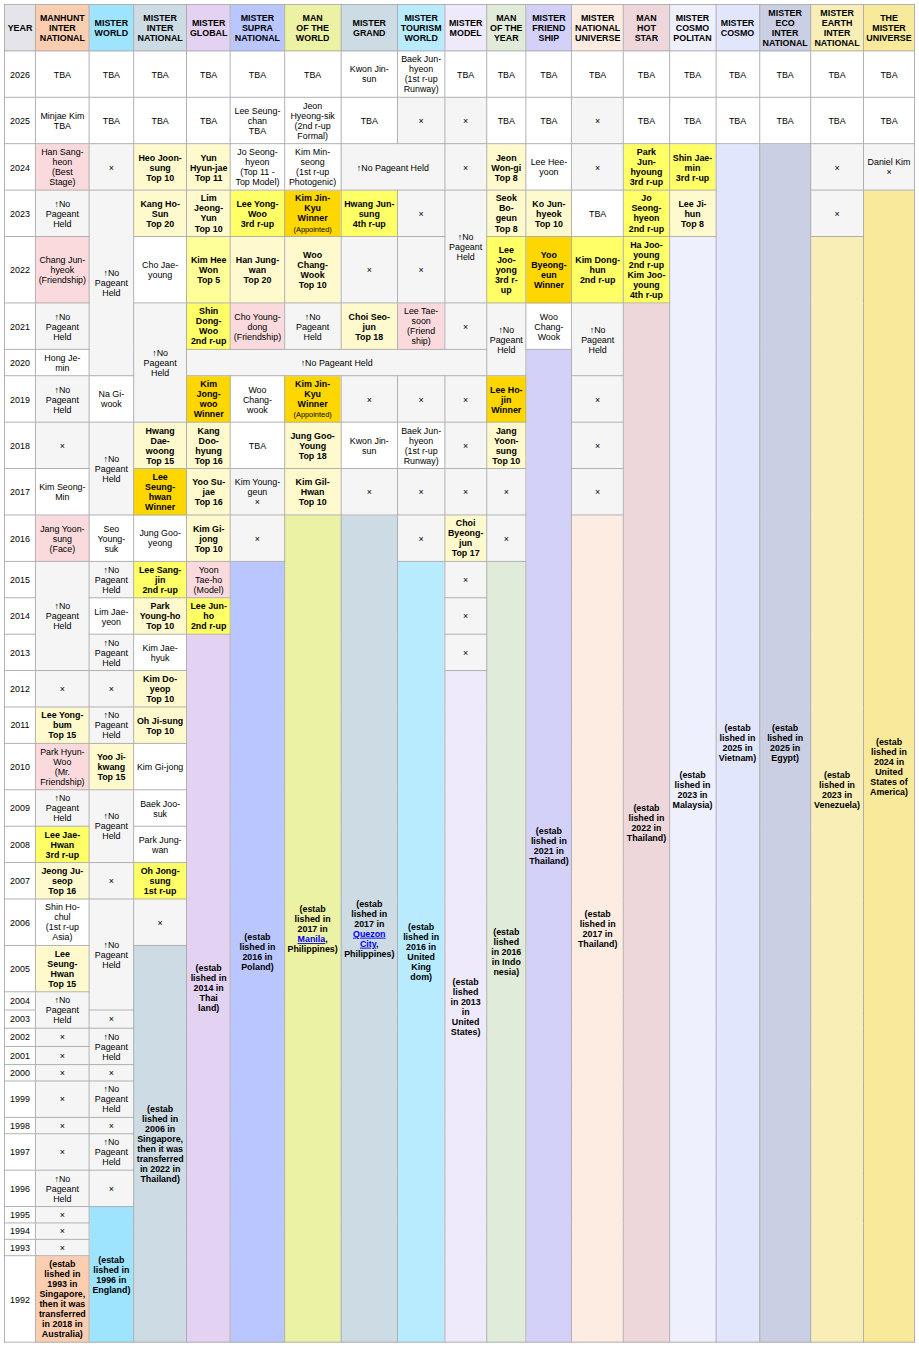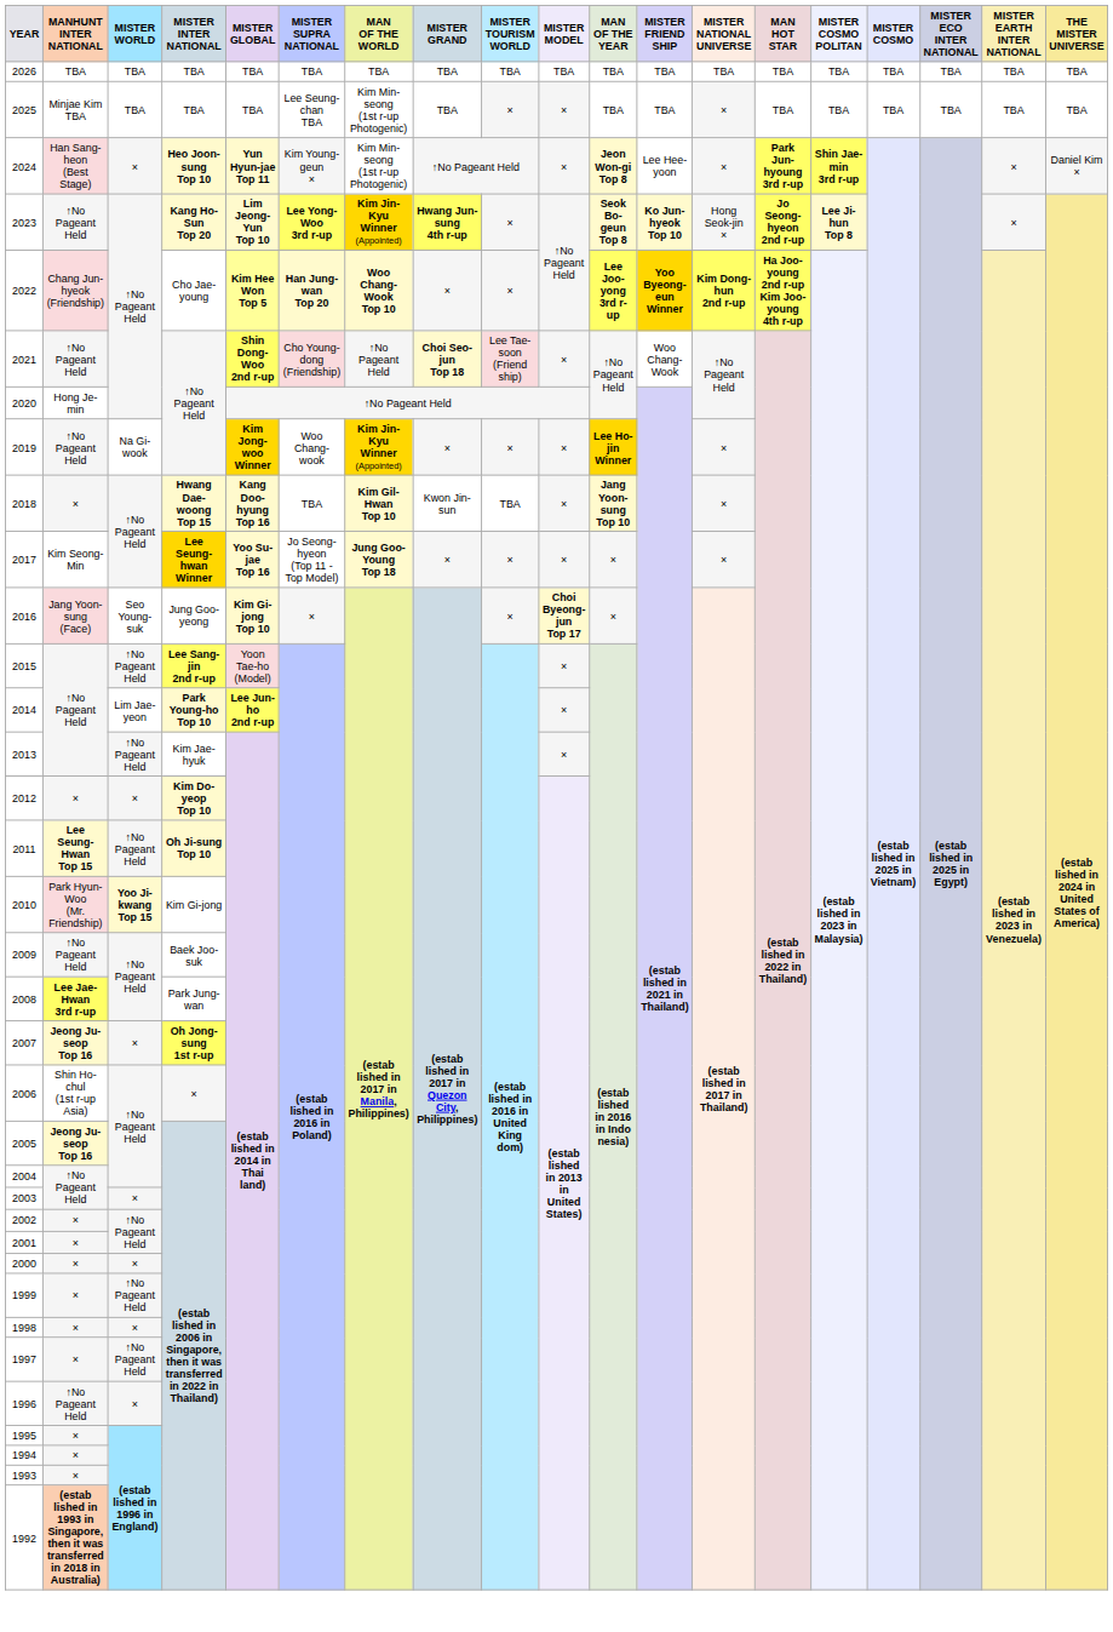2026 | MISTER GRAND: Kwon Jin-sun -> TBA
2026 | MISTER TOURISM WORLD: Baek Jun-hyeon (1st r-up Runway) -> TBA
2025 | MAN OF THE WORLD: Jeon Hyeong-sik (2nd r-up Formal) -> Kim Min-seong (1st r-up Photogenic)
2024 | MISTER SUPRA NATIONAL: Jo Seong-hyeon (Top 11 - Top Model) -> Kim Young-geun ×
2023 | MISTER NATIONAL UNIVERSE: TBA -> Hong Seok-jin ×
2018 | MAN OF THE WORLD: Jung Goo-Young Top 18 -> Kim Gil-Hwan Top 10
2018 | MISTER TOURISM WORLD: Baek Jun-hyeon (1st r-up Runway) -> TBA
2017 | MISTER SUPRA NATIONAL: Kim Young-geun × -> Jo Seong-hyeon (Top 11 - Top Model)
2017 | MAN OF THE WORLD: Kim Gil-Hwan Top 10 -> Jung Goo-Young Top 18
2011 | MANHUNT INTER NATIONAL: Lee Yong-bum Top 15 -> Lee Seung-Hwan Top 15
2005 | MANHUNT INTER NATIONAL: Lee Seung-Hwan Top 15 -> Jeong Ju-seop Top 16
